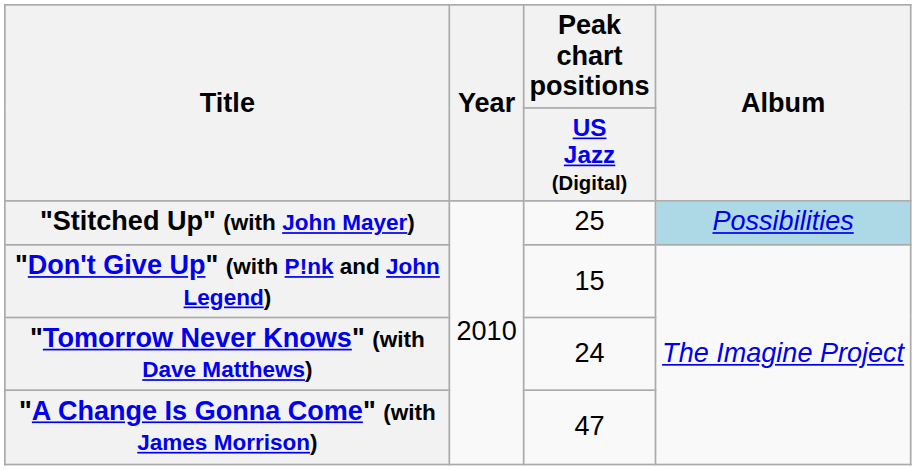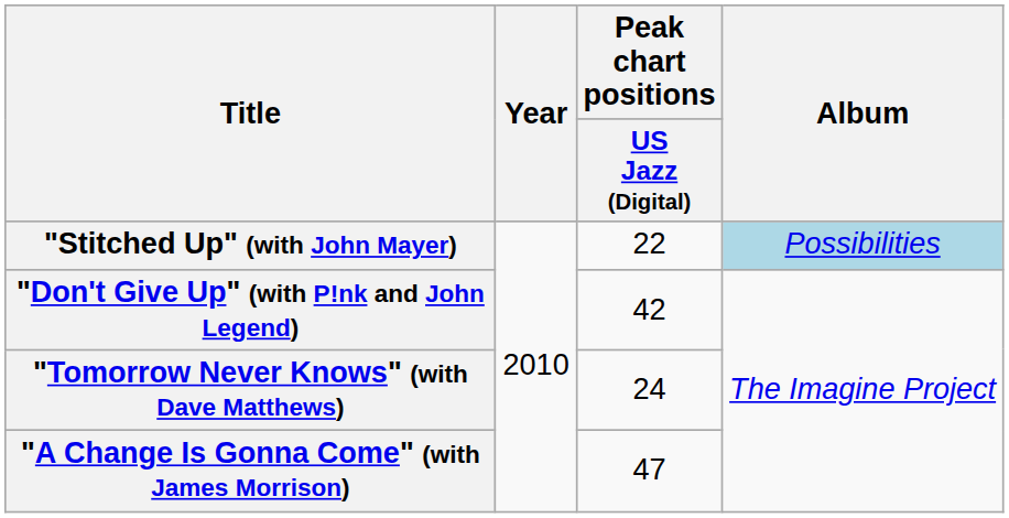"Stitched Up" (with John Mayer) | Peak chart positions / US Jazz (Digital): 25 -> 22
"Don't Give Up" (with P!nk and John Legend) | Peak chart positions / US Jazz (Digital): 15 -> 42
